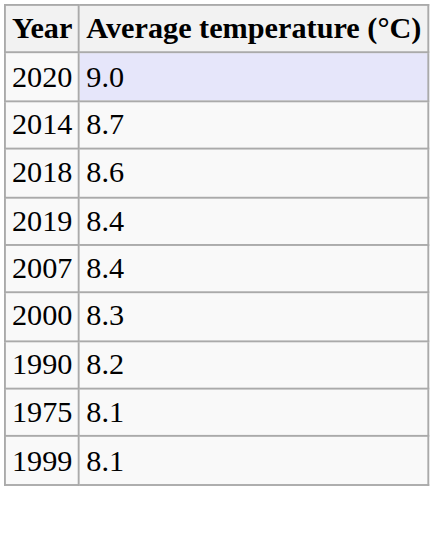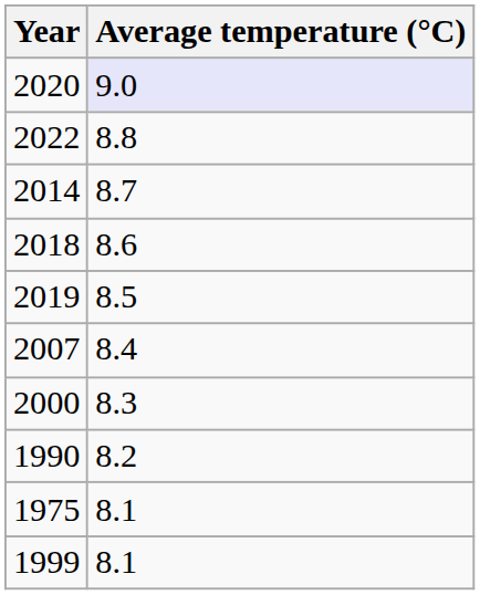+ row: 2022 | 8.8
2019 | Average temperature (°C): 8.4 -> 8.5
